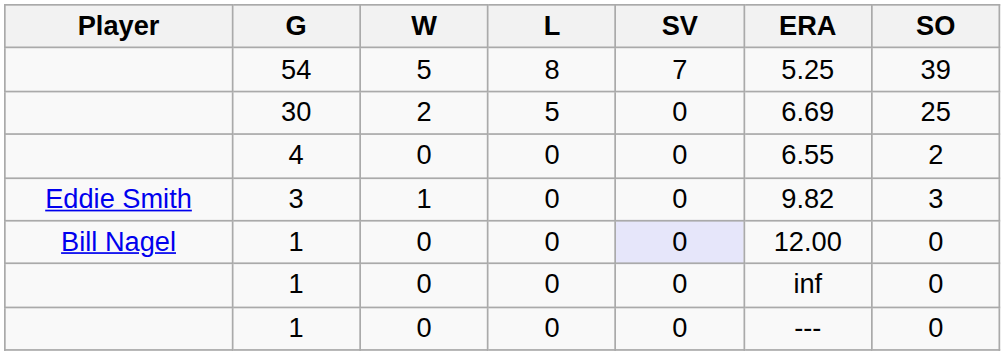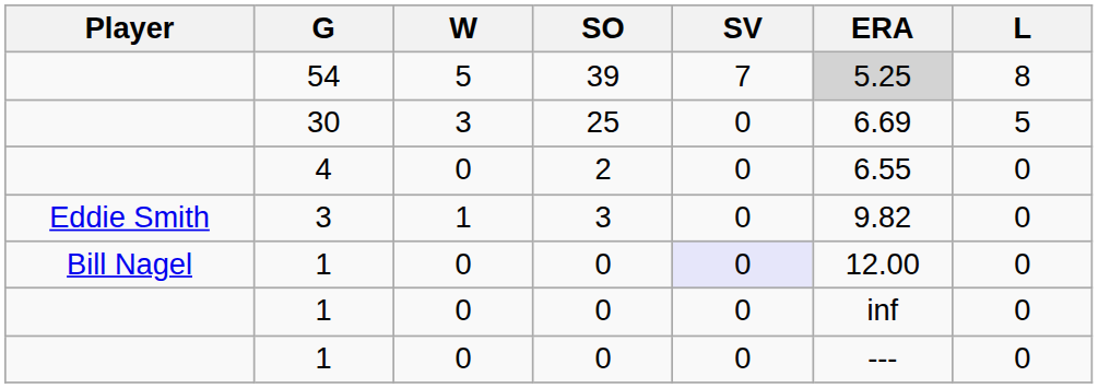columns swapped: L <-> SO
54 | ERA: no background -> lightgrey background
30 | W: 2 -> 3
